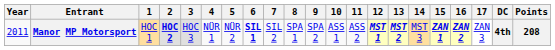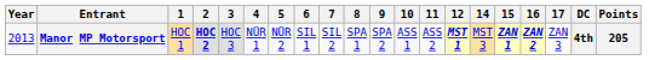- column: 13 | MST 2
Manor MP Motorsport | Year: 2011 -> 2013
Manor MP Motorsport | 6: bold -> normal
Manor MP Motorsport | Points: 208 -> 205
